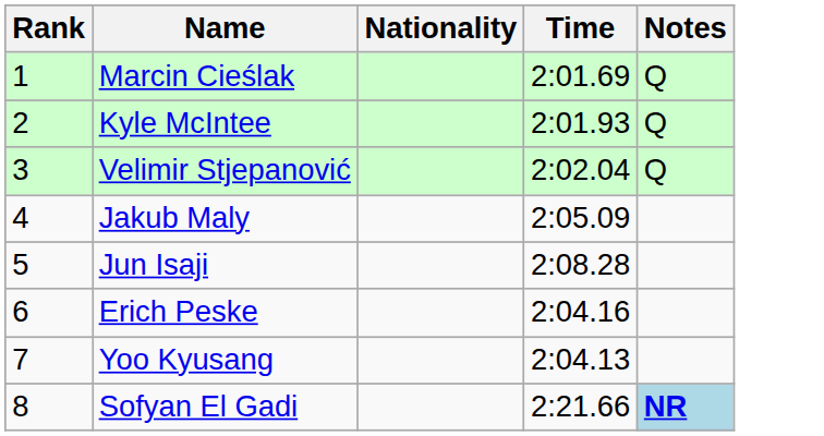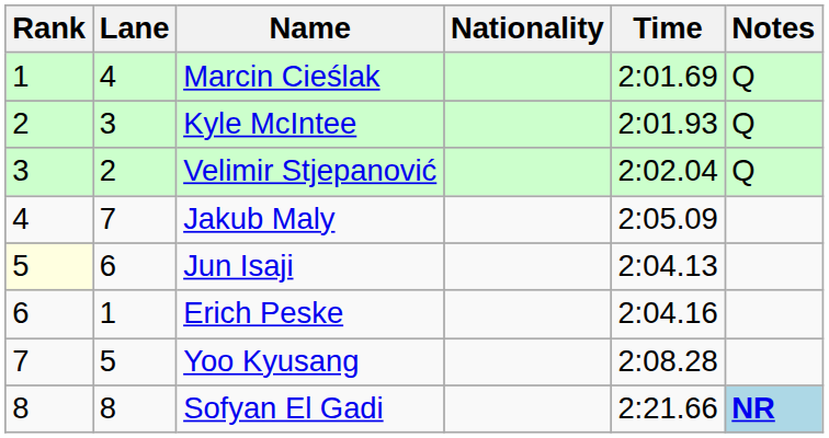+ column: Lane | 4 | 3 | 2 | 7 | 6 | 1 | 5 | 8
Jun Isaji | Rank: no background -> lightyellow background
Jun Isaji | Time: 2:08.28 -> 2:04.13
Yoo Kyusang | Time: 2:04.13 -> 2:08.28
